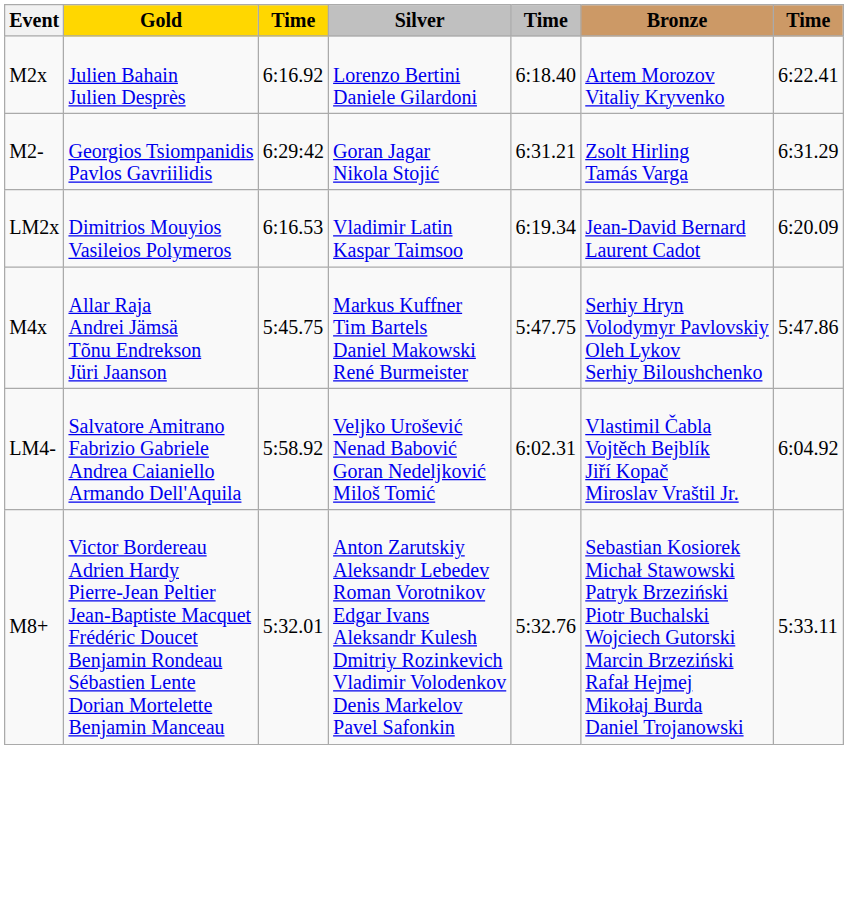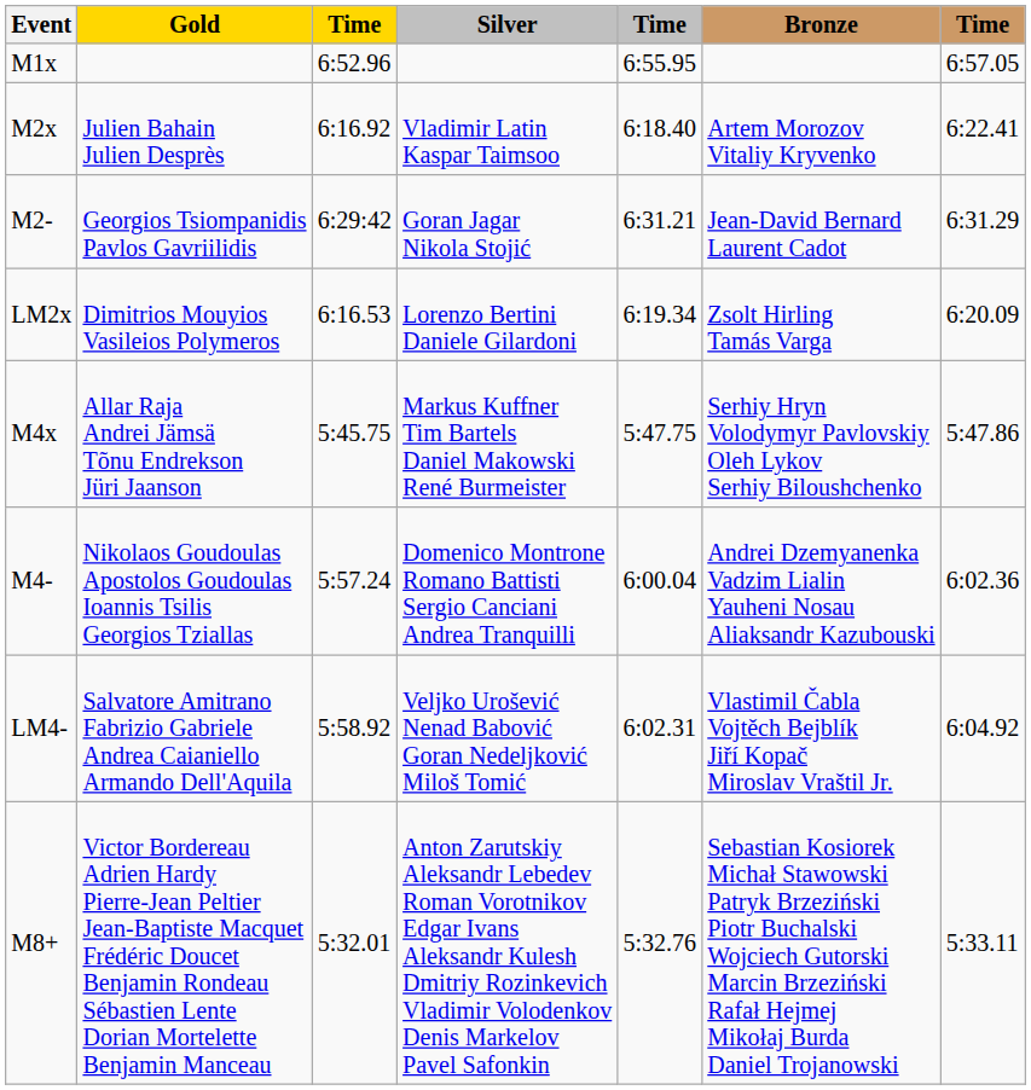+ row: M1x | 6:52.96 | 6:55.95 | 6:57.05
M2x | Silver: Lorenzo Bertini Daniele Gilardoni -> Vladimir Latin Kaspar Taimsoo
M2- | Bronze: Zsolt Hirling Tamás Varga -> Jean-David Bernard Laurent Cadot
LM2x | Silver: Vladimir Latin Kaspar Taimsoo -> Lorenzo Bertini Daniele Gilardoni
LM2x | Bronze: Jean-David Bernard Laurent Cadot -> Zsolt Hirling Tamás Varga
+ row: M4- | Nikolaos Goudoulas Apostolos Goudoulas Ioannis Tsilis Georgios Tziallas | 5:57.24 | Domenico Montrone Romano Battisti Sergio Canciani Andrea Tranquilli | 6:00.04 | Andrei Dzemyanenka Vadzim Lialin Yauheni Nosau Aliaksandr Kazubouski | 6:02.36
